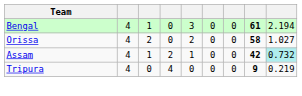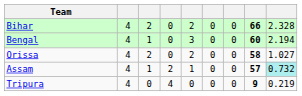+ row: Bihar | 4 | 2 | 0 | 2 | 0 | 0 | 66 | 2.328
Bengal | column 8: 61 -> 60
Assam | column 8: 42 -> 57
